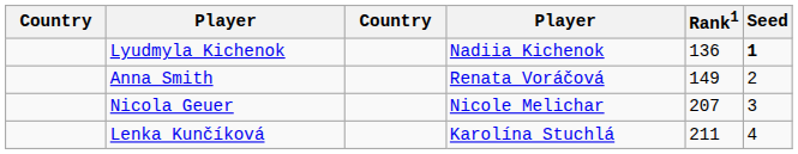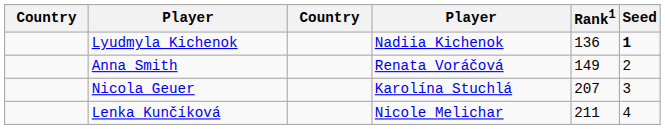Nicola Geuer | column 4: Nicole Melichar -> Karolína Stuchlá
Lenka Kunčíková | column 4: Karolína Stuchlá -> Nicole Melichar
